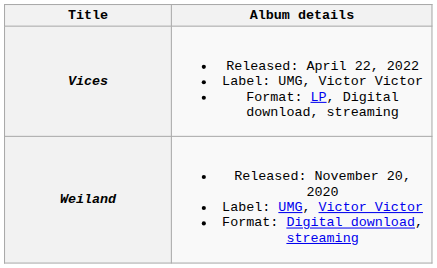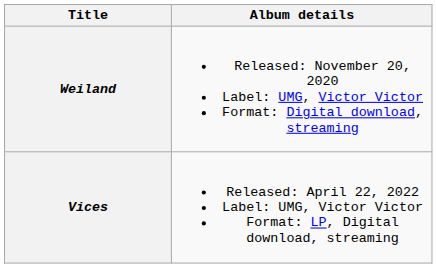rows swapped: Weiland <-> Vices
